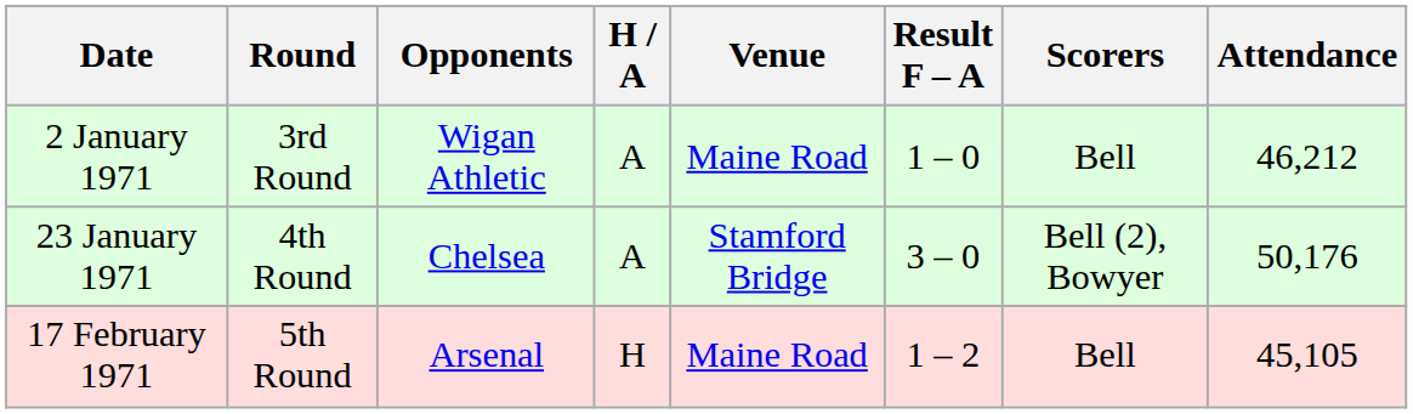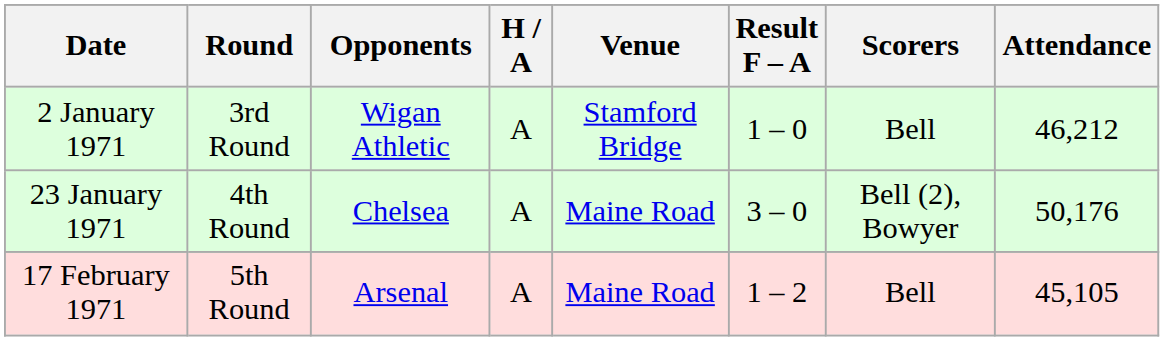2 January 1971 | Venue: Maine Road -> Stamford Bridge
23 January 1971 | Venue: Stamford Bridge -> Maine Road
17 February 1971 | H / A: H -> A
